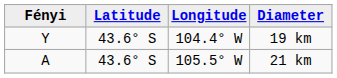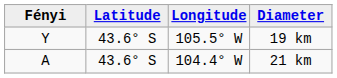19 km | Longitude: 104.4° W -> 105.5° W
21 km | Longitude: 105.5° W -> 104.4° W
